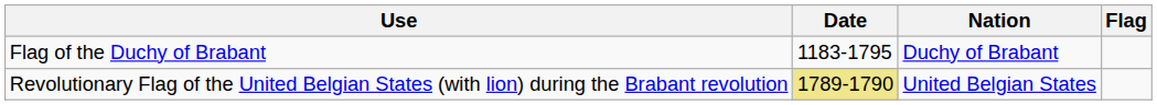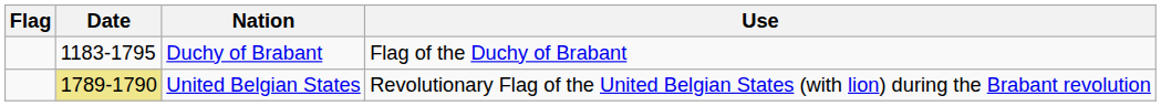columns swapped: Flag <-> Use
